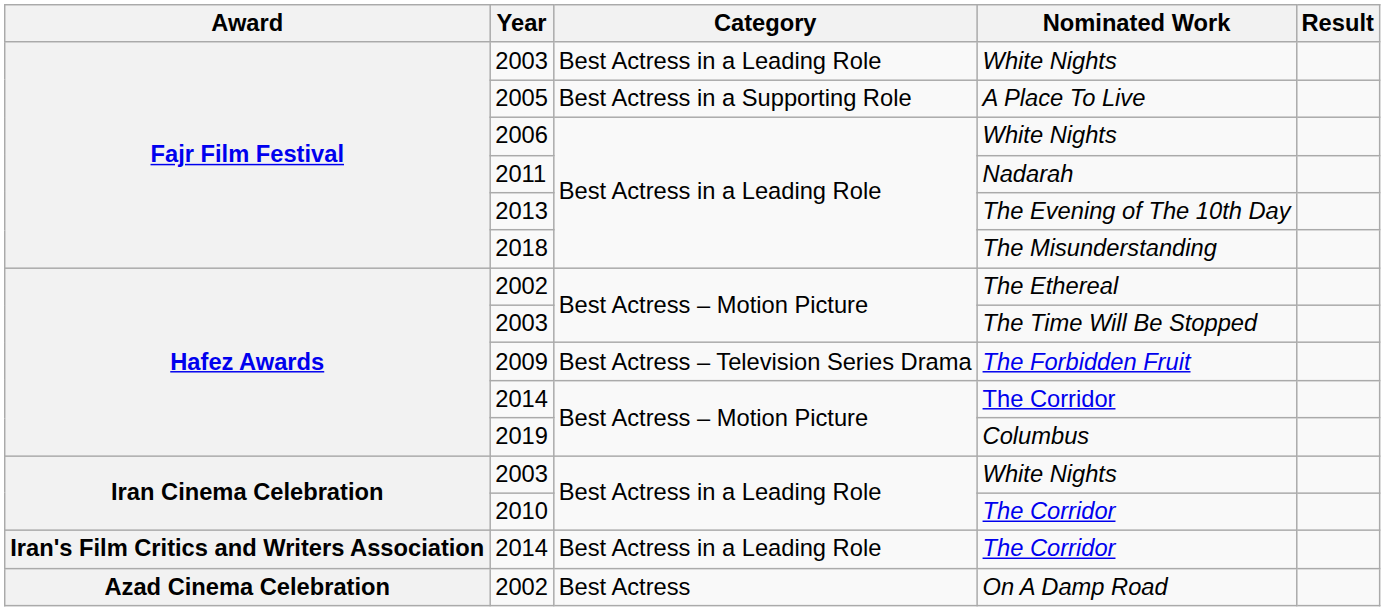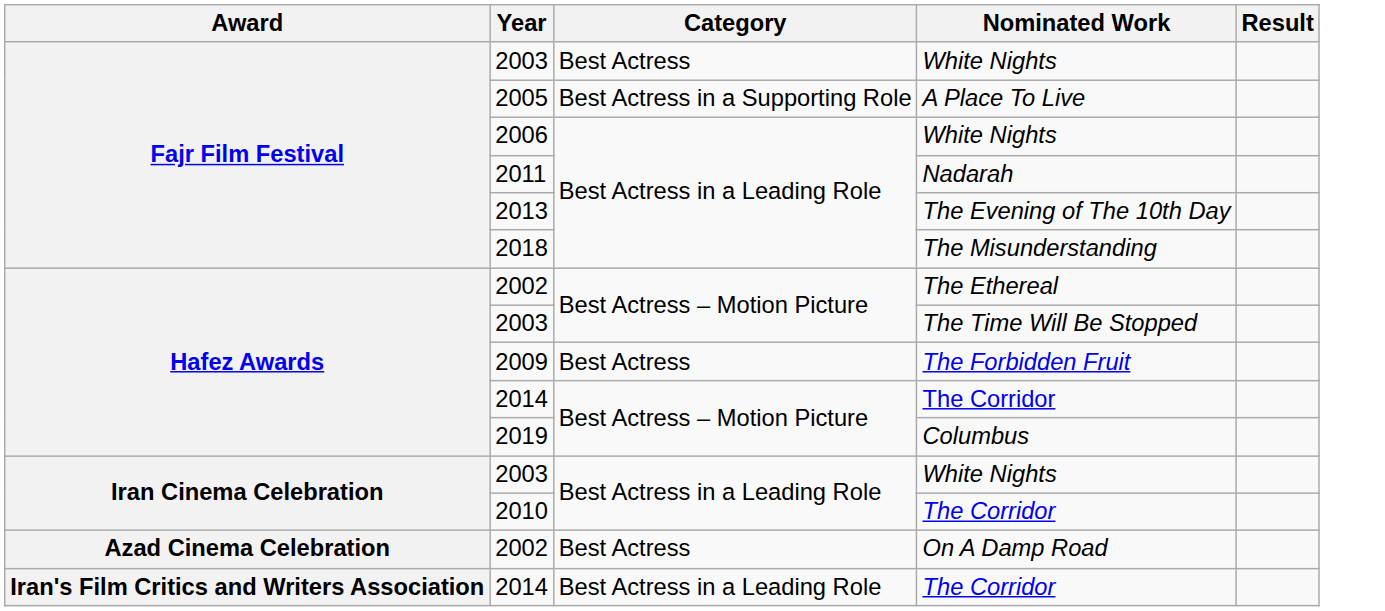Fajr Film Festival / 2003 | Category: Best Actress in a Leading Role -> Best Actress
2009 | Category: Best Actress – Television Series Drama -> Best Actress
rows swapped: Iran's Film Critics and Writers Association / 2014 <-> Azad Cinema Celebration / 2002
